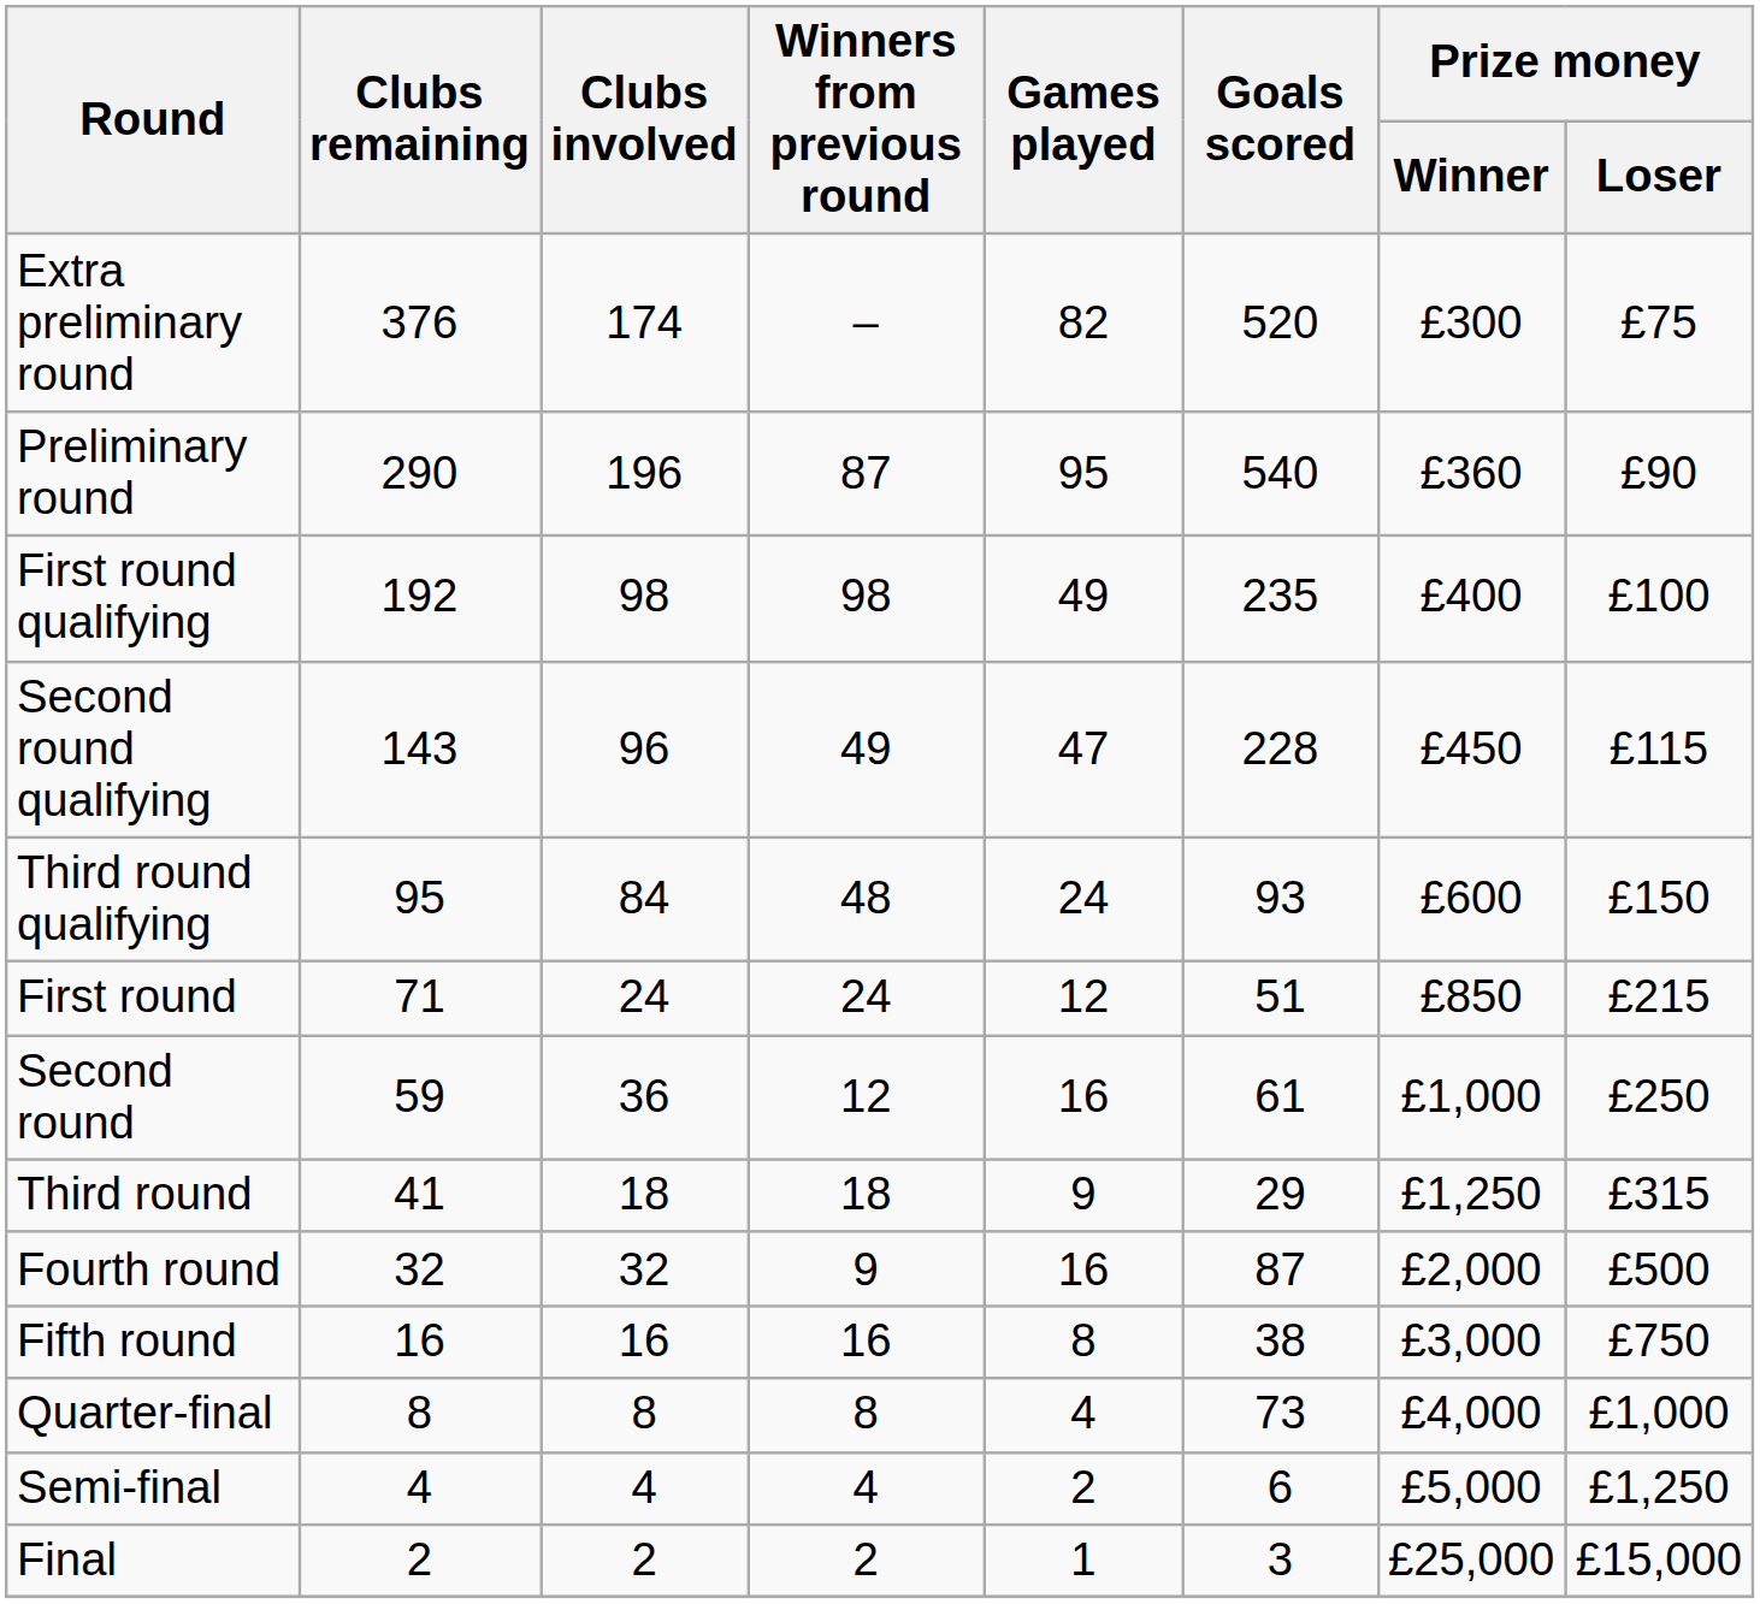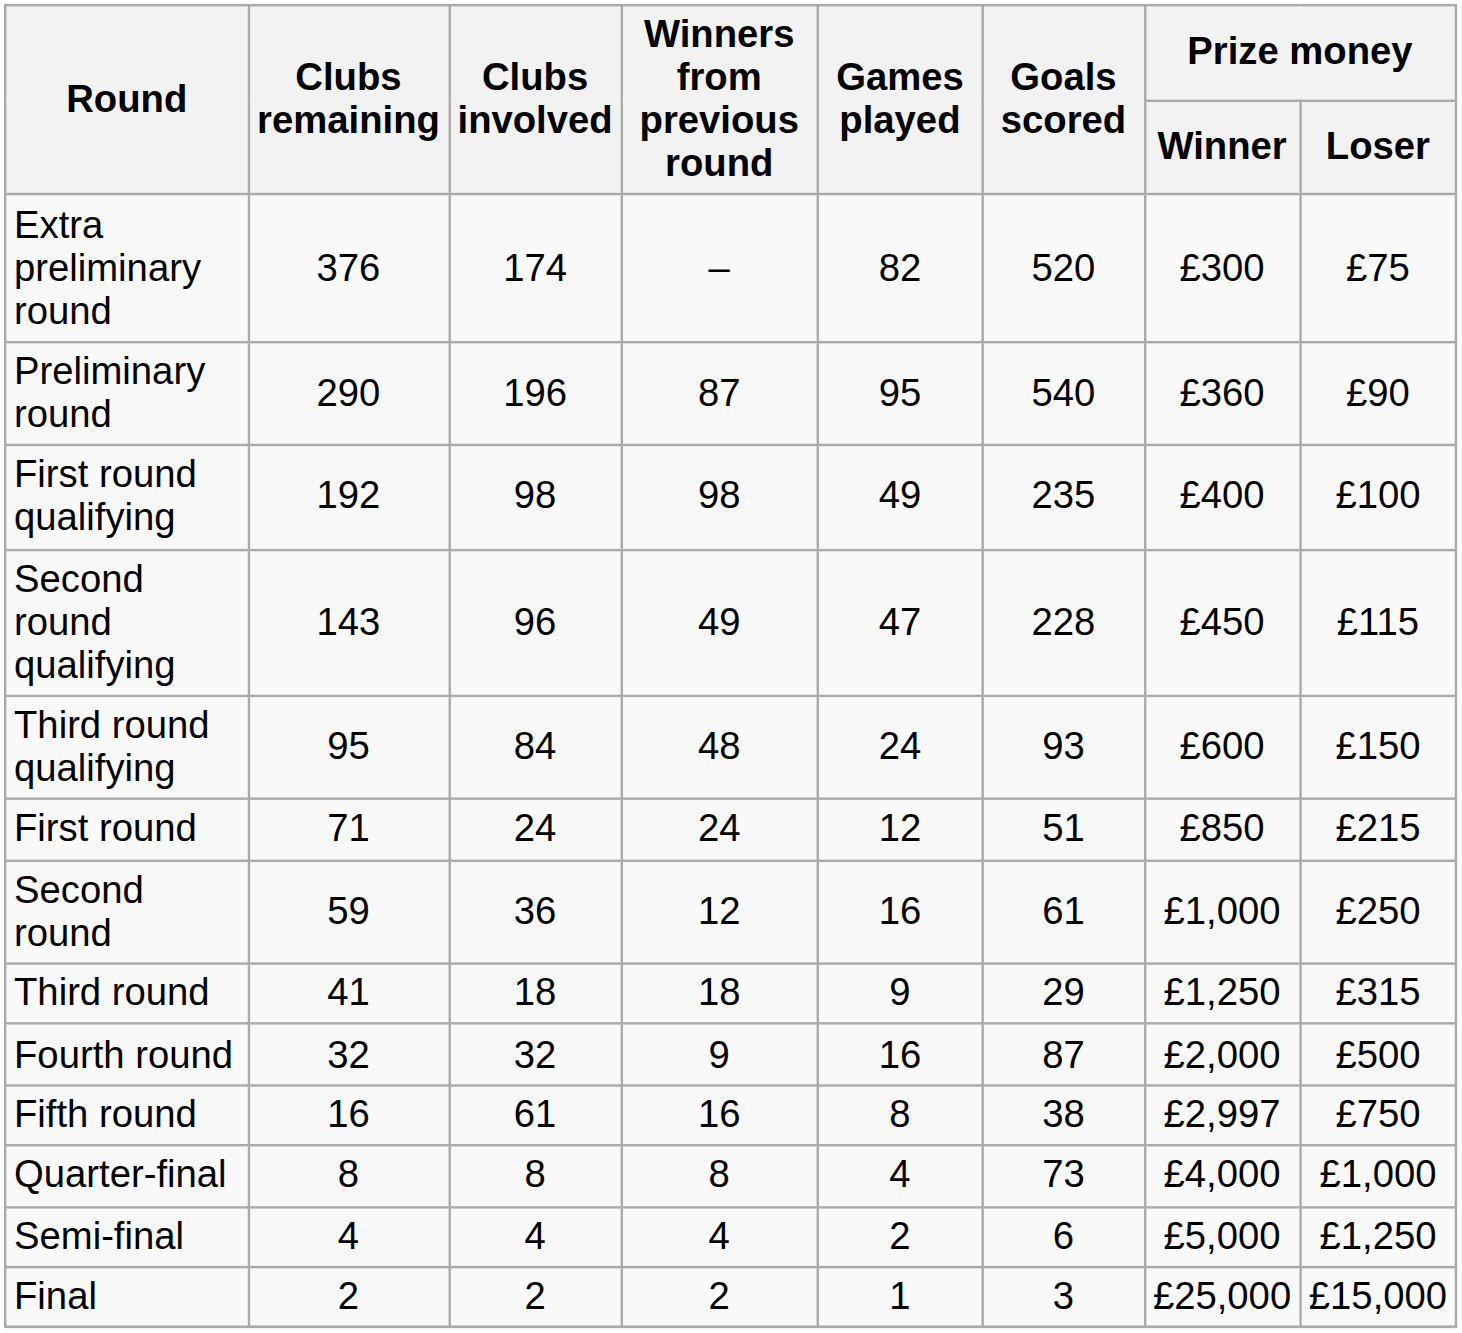Fifth round | Clubs involved: 16 -> 61
Fifth round | Prize money / Winner: £3,000 -> £2,997
